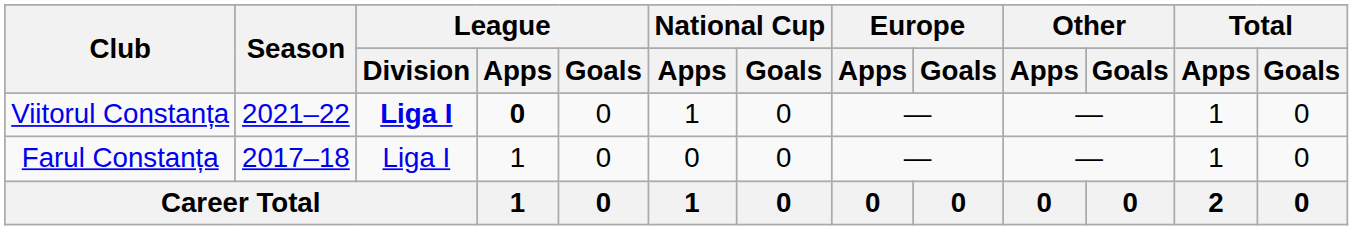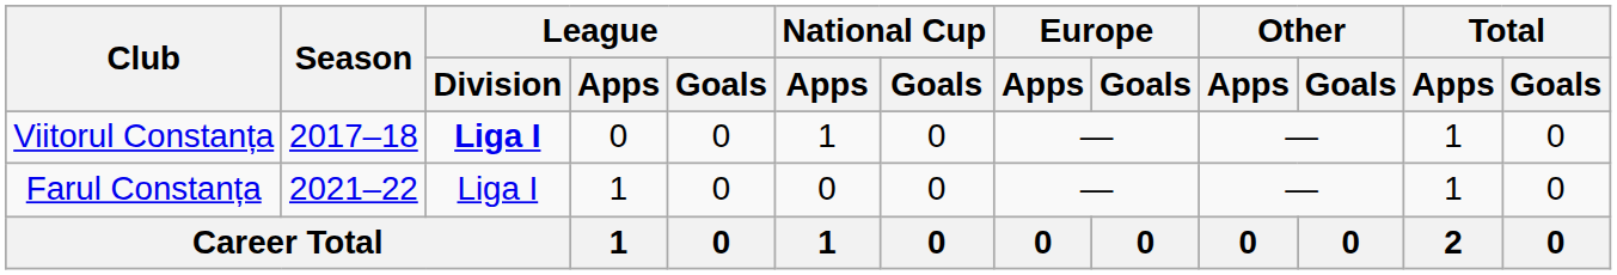Viitorul Constanța | Season: 2021–22 -> 2017–18
Viitorul Constanța | League / Apps: bold -> normal
Farul Constanța | Season: 2017–18 -> 2021–22
